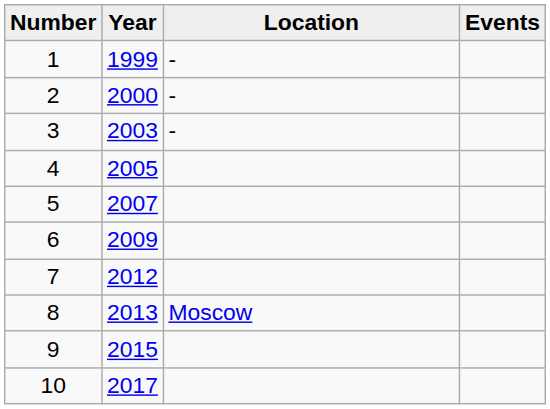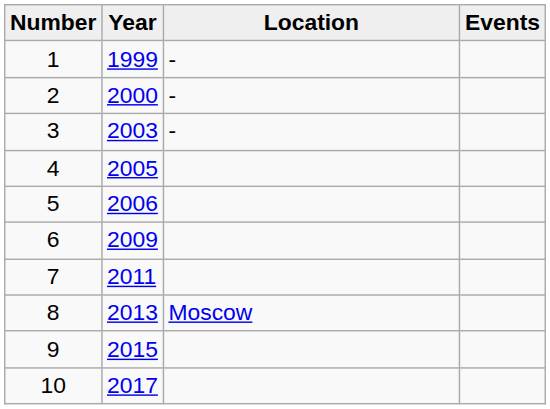5 | Year: 2007 -> 2006
7 | Year: 2012 -> 2011
